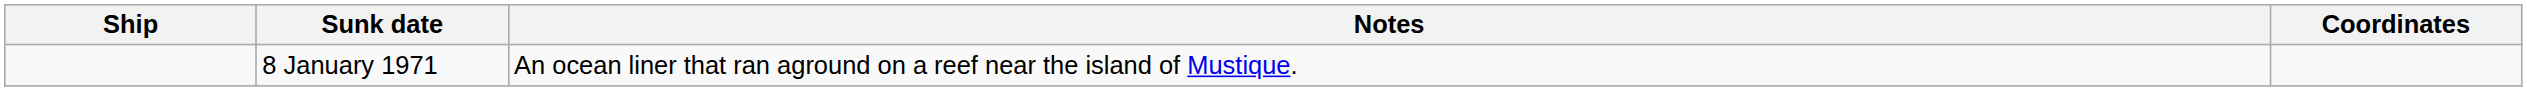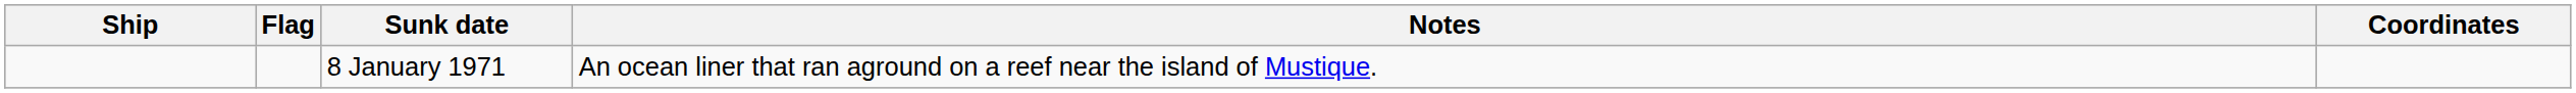+ column: Flag
